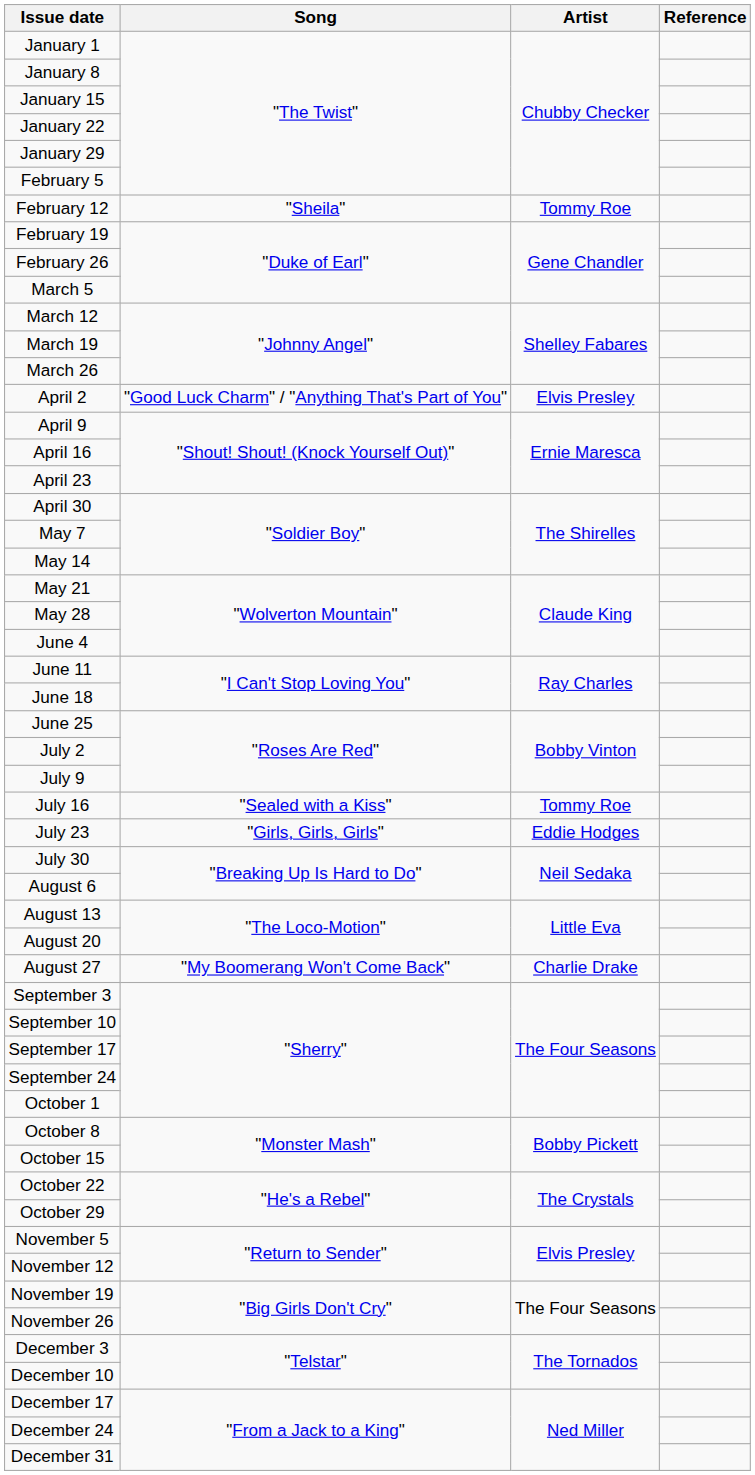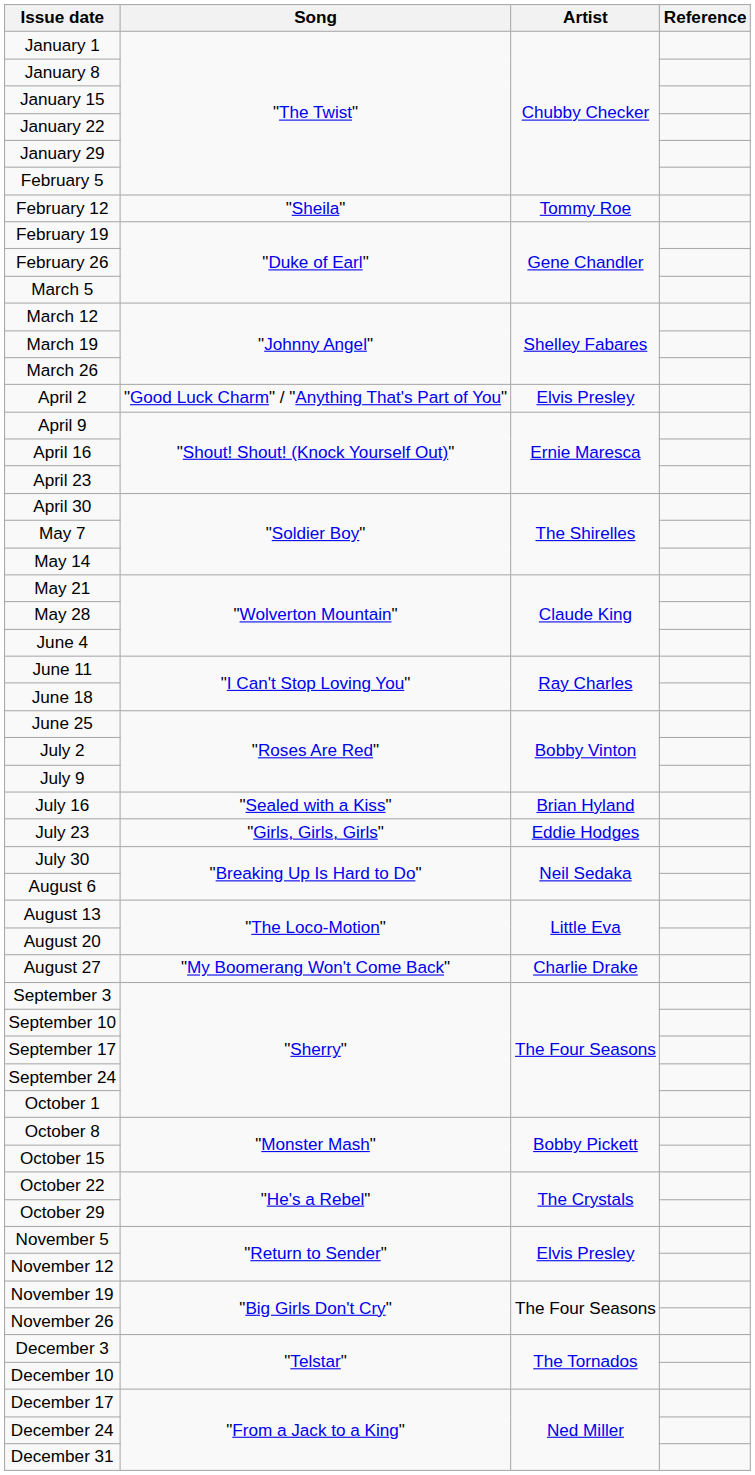July 16 | Artist: Tommy Roe -> Brian Hyland
